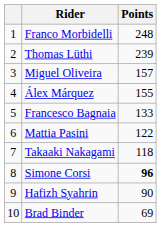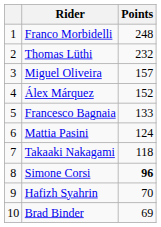Thomas Lüthi | Points: 239 -> 232
Álex Márquez | Points: 155 -> 152
Mattia Pasini | Points: 122 -> 124
Hafizh Syahrin | Points: 90 -> 70
